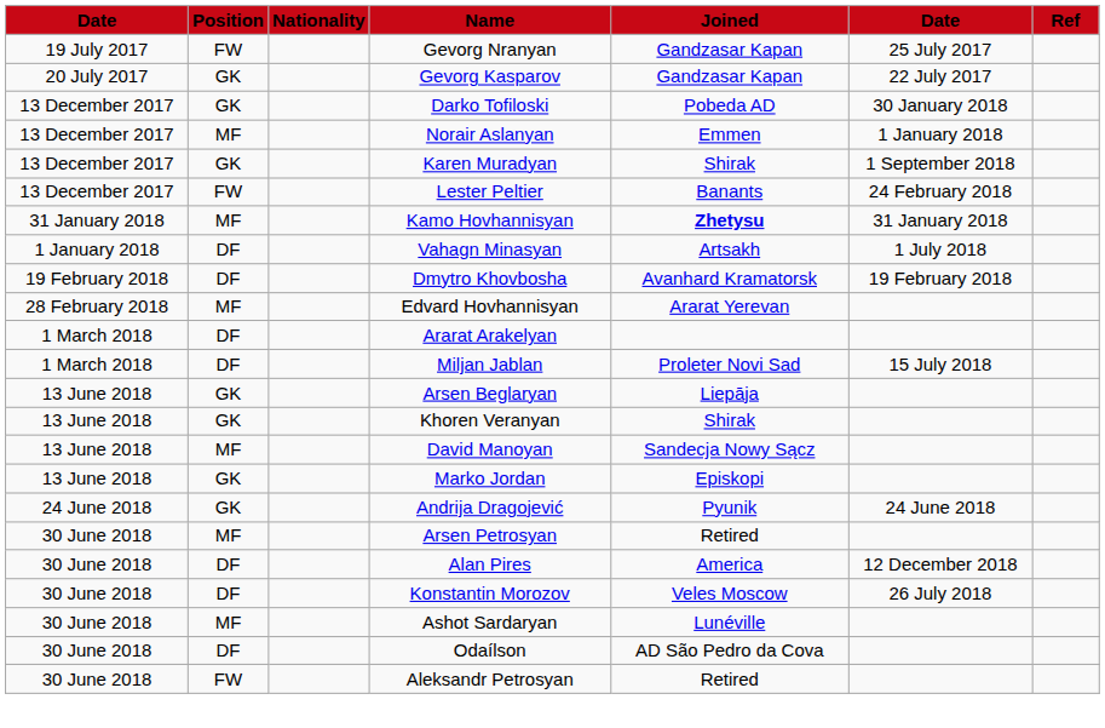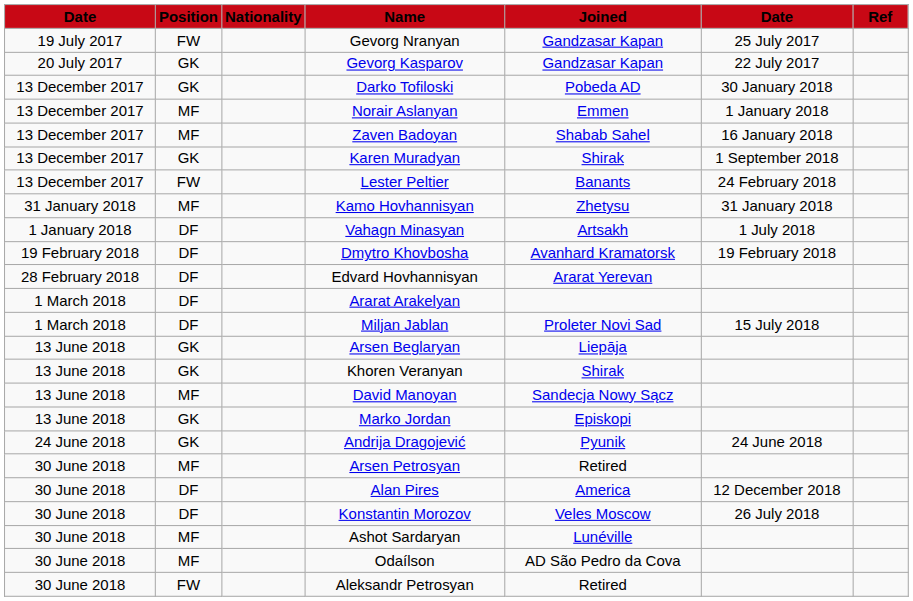+ row: 13 December 2017 | MF | Zaven Badoyan | Shabab Sahel | 16 January 2018
Kamo Hovhannisyan | Joined: bold -> normal
Edvard Hovhannisyan | Position: MF -> DF
Odaílson | Position: DF -> MF
